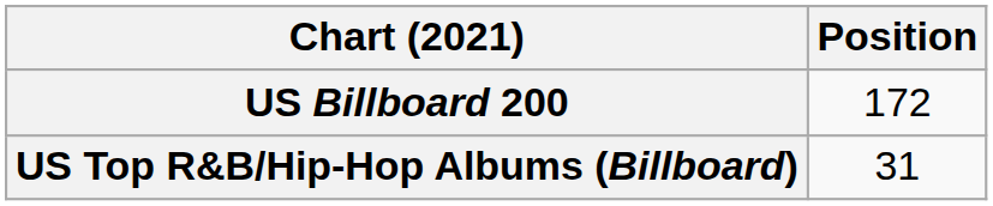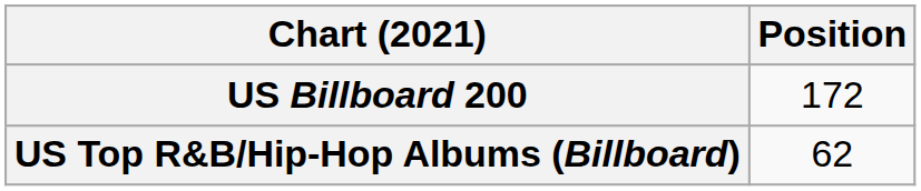US Top R&B/Hip-Hop Albums (Billboard) | Position: 31 -> 62
